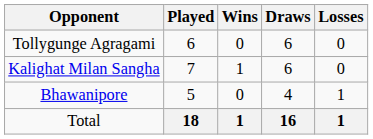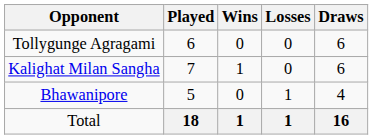columns swapped: Draws <-> Losses
